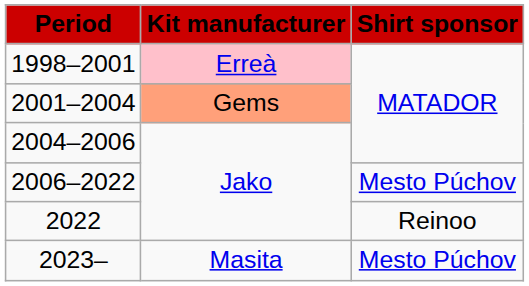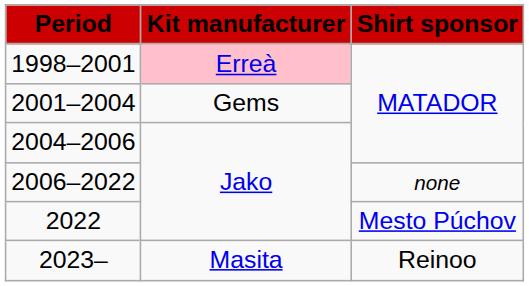2001–2004 | Kit manufacturer: lightsalmon background -> no background
2006–2022 | Shirt sponsor: Mesto Púchov -> none
2022 | Shirt sponsor: Reinoo -> Mesto Púchov
2023– | Shirt sponsor: Mesto Púchov -> Reinoo
